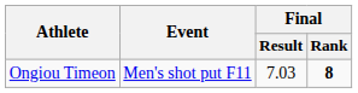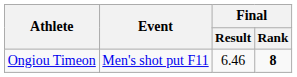Ongiou Timeon | Final / Result: 7.03 -> 6.46
